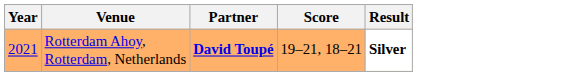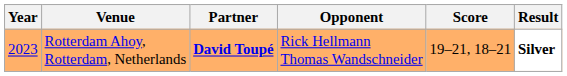+ column: Opponent | Rick Hellmann Thomas Wandschneider
Rotterdam Ahoy, Rotterdam, Netherlands | Year: 2021 -> 2023
